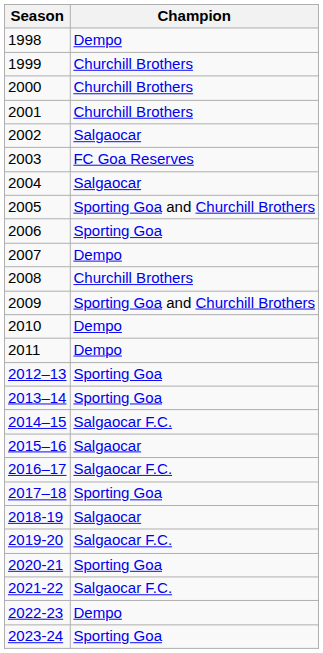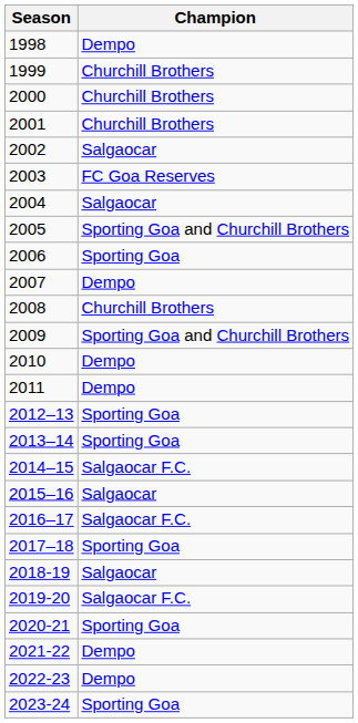2021-22 | Champion: Salgaocar F.C. -> Dempo
